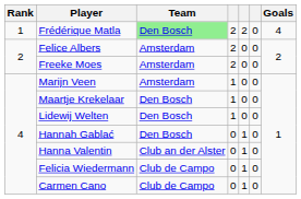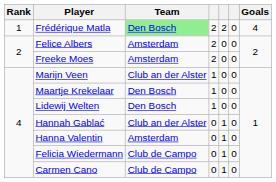Marijn Veen | Team: Amsterdam -> Club an der Alster
Hannah Gablać | Team: Den Bosch -> Club an der Alster
Hanna Valentin | Team: Club an der Alster -> Amsterdam
